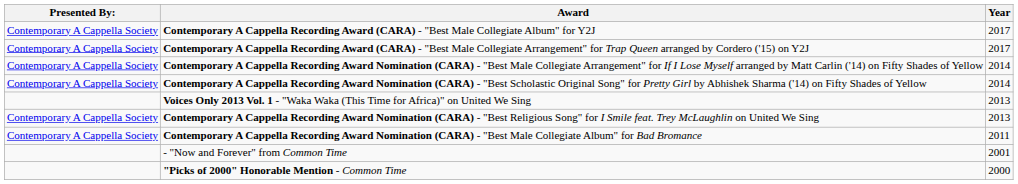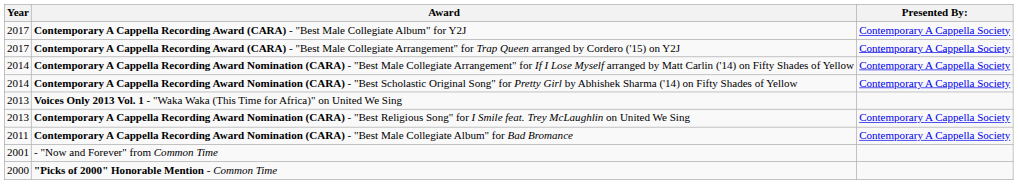columns swapped: Year <-> Presented By:
